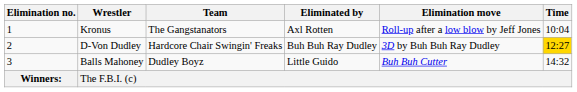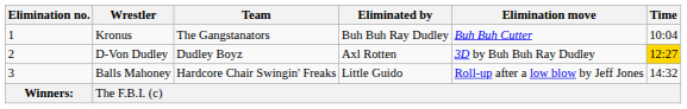Kronus | Eliminated by: Axl Rotten -> Buh Buh Ray Dudley
Kronus | Elimination move: Roll-up after a low blow by Jeff Jones -> Buh Buh Cutter
D-Von Dudley | Team: Hardcore Chair Swingin' Freaks -> Dudley Boyz
D-Von Dudley | Eliminated by: Buh Buh Ray Dudley -> Axl Rotten
Balls Mahoney | Team: Dudley Boyz -> Hardcore Chair Swingin' Freaks
Balls Mahoney | Elimination move: Buh Buh Cutter -> Roll-up after a low blow by Jeff Jones
